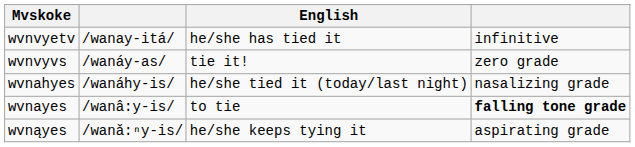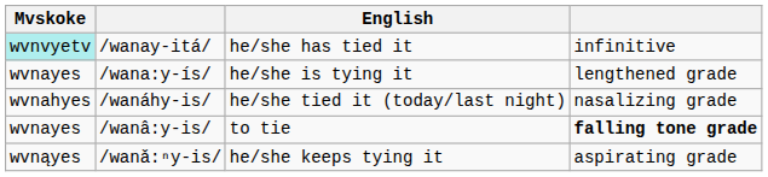/wanay-itá/ | Mvskoke: no background -> paleturquoise background
- row: wvnvyvs | /wanáy-as/ | tie it! | zero grade
+ row: wvnayes | /wana:y-ís/ | he/she is tying it | lengthened grade
